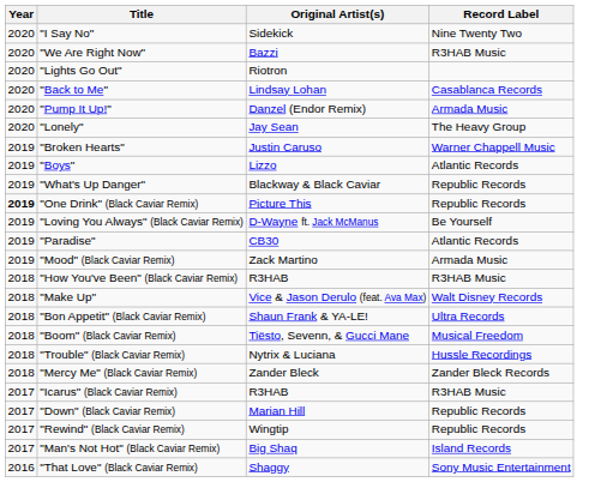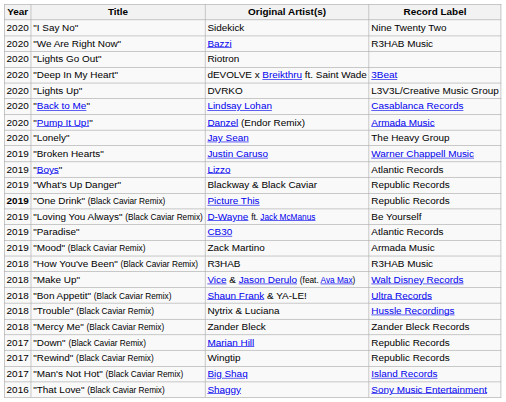+ row: 2020 | "Deep In My Heart" | dEVOLVE x Breikthru ft. Saint Wade | 3Beat
+ row: 2020 | "Lights Up" | DVRKO | L3V3L/Creative Music Group
- row: 2018 | "Boom" (Black Caviar Remix) | Tiësto, Sevenn, & Gucci Mane | Musical Freedom
- row: 2017 | "Icarus" (Black Caviar Remix) | R3HAB | R3HAB Music
